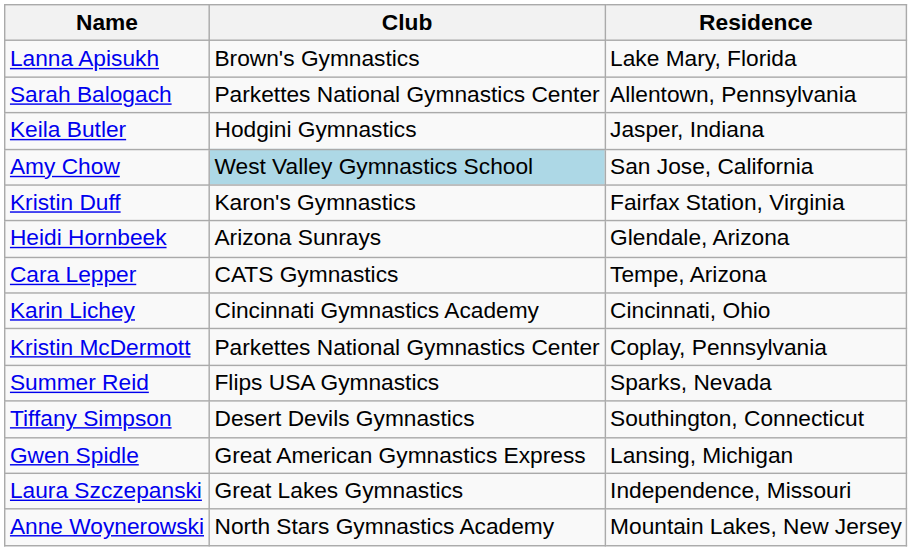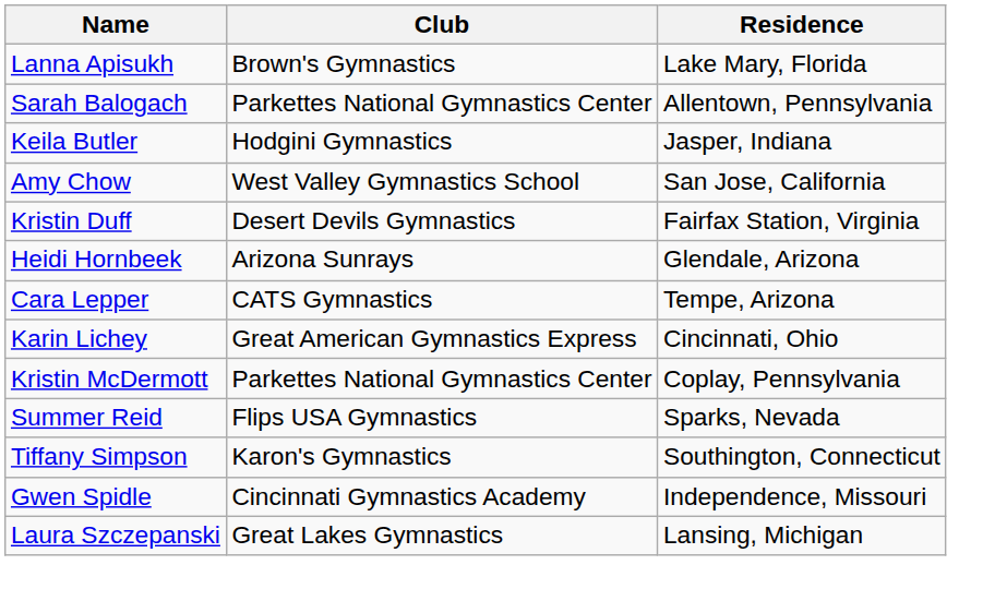Amy Chow | Club: lightblue background -> no background
Kristin Duff | Club: Karon's Gymnastics -> Desert Devils Gymnastics
Karin Lichey | Club: Cincinnati Gymnastics Academy -> Great American Gymnastics Express
Tiffany Simpson | Club: Desert Devils Gymnastics -> Karon's Gymnastics
Gwen Spidle | Club: Great American Gymnastics Express -> Cincinnati Gymnastics Academy
Gwen Spidle | Residence: Lansing, Michigan -> Independence, Missouri
Laura Szczepanski | Residence: Independence, Missouri -> Lansing, Michigan
- row: Anne Woynerowski | North Stars Gymnastics Academy | Mountain Lakes, New Jersey
